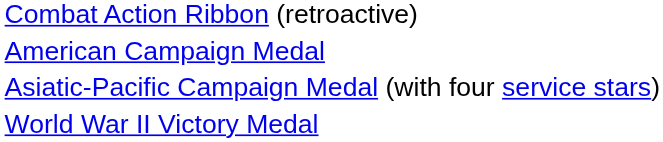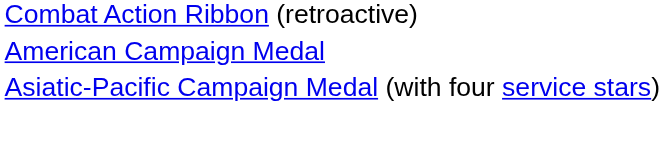- row: World War II Victory Medal
